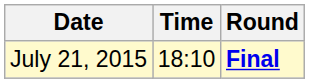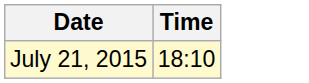- column: Round | Final
